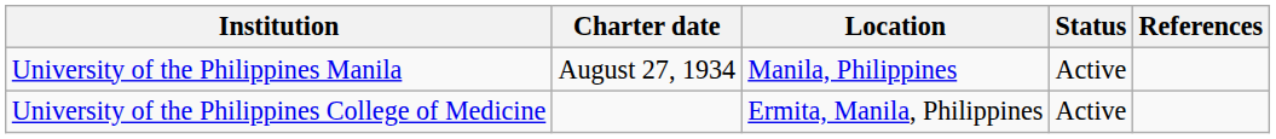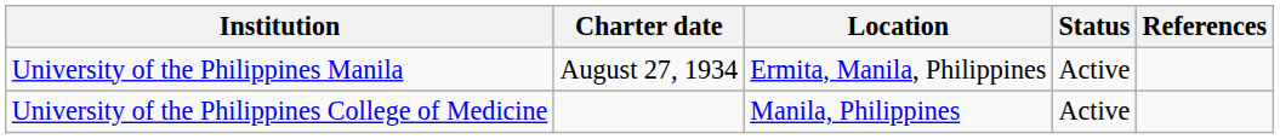University of the Philippines Manila | Location: Manila, Philippines -> Ermita, Manila, Philippines
University of the Philippines College of Medicine | Location: Ermita, Manila, Philippines -> Manila, Philippines
